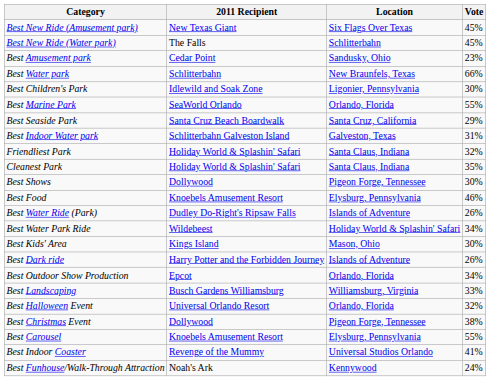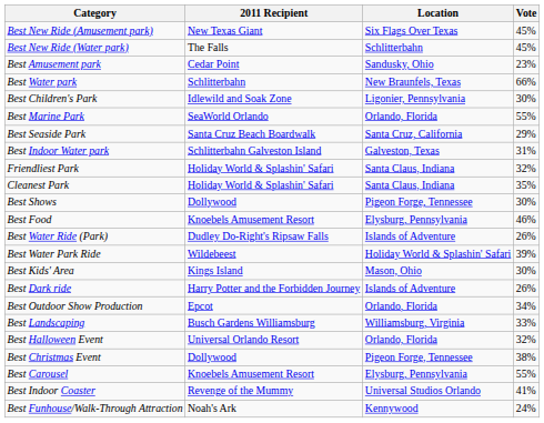Best Water Park Ride | Vote: 34% -> 39%
